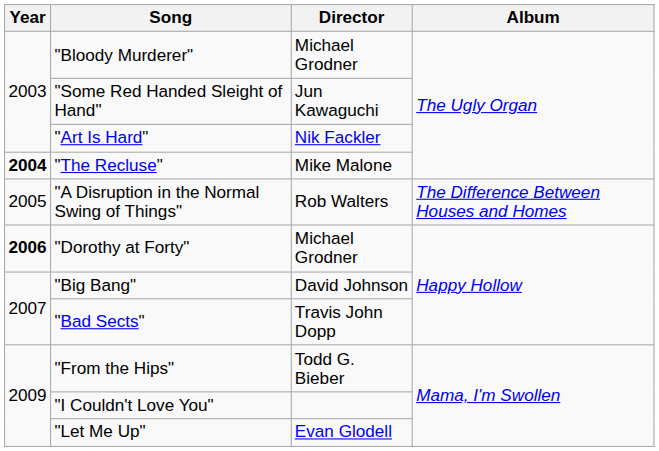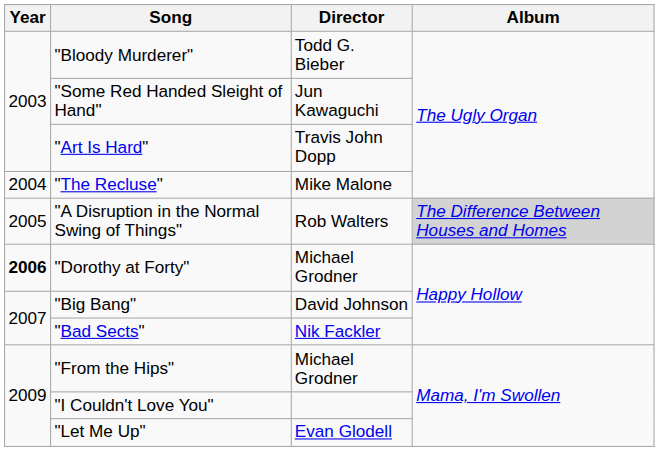"Bloody Murderer" | Director: Michael Grodner -> Todd G. Bieber
"Art Is Hard" | Director: Nik Fackler -> Travis John Dopp
"The Recluse" | Year: bold -> normal
"A Disruption in the Normal Swing of Things" | Album: no background -> lightgrey background
"Bad Sects" | Director: Travis John Dopp -> Nik Fackler
"From the Hips" | Director: Todd G. Bieber -> Michael Grodner
